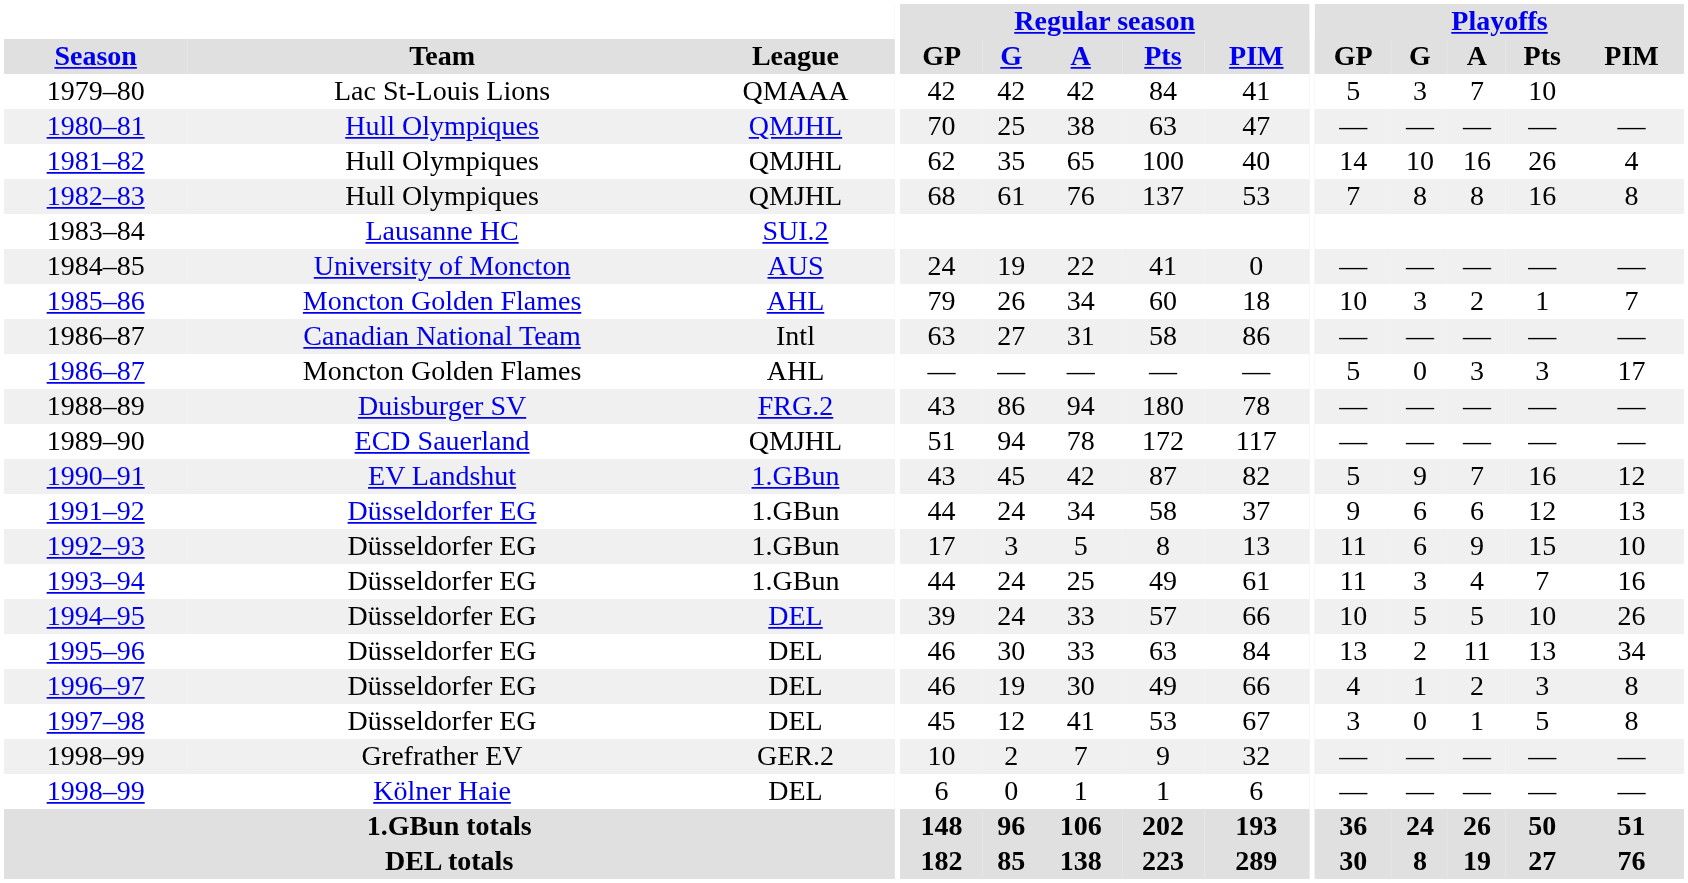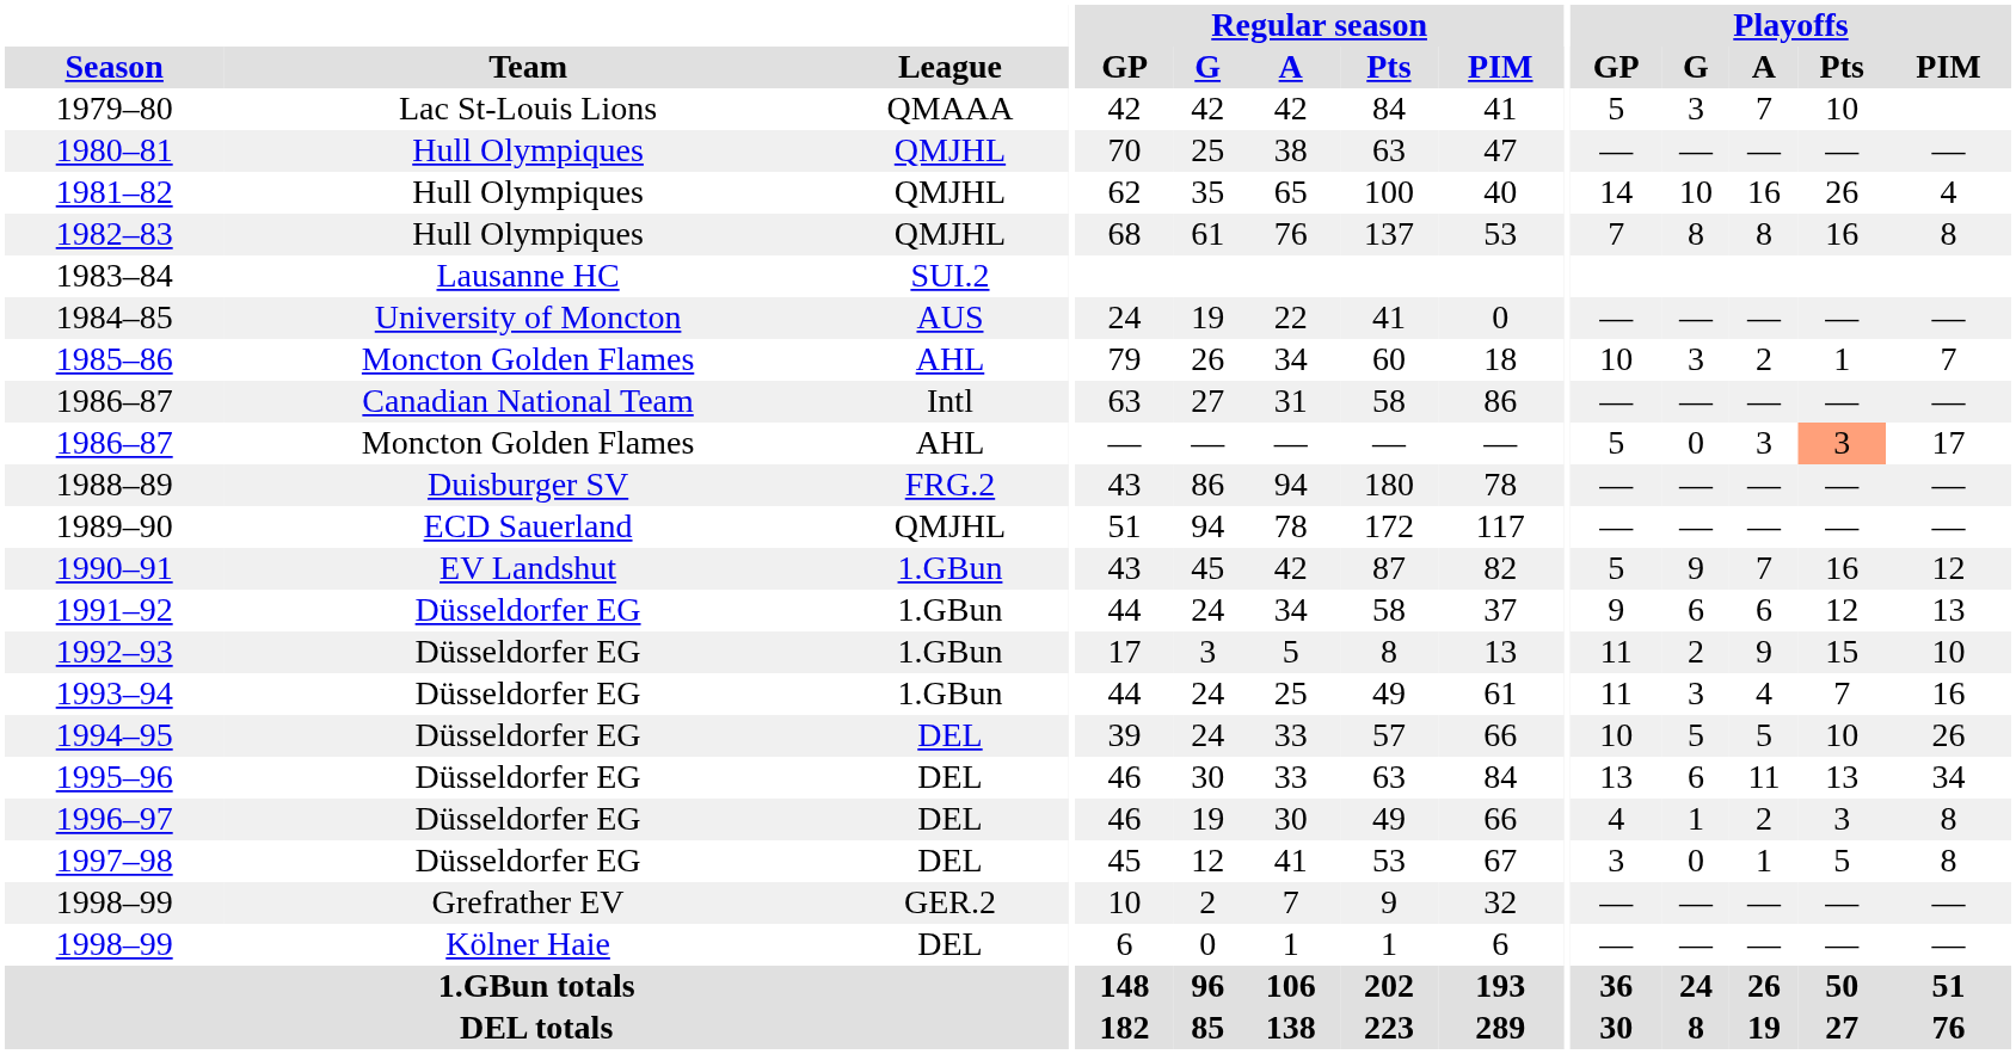1986–87 / Moncton Golden Flames | Playoffs / Pts: no background -> lightsalmon background
1992–93 | Playoffs / G: 6 -> 2
1995–96 | Playoffs / G: 2 -> 6
